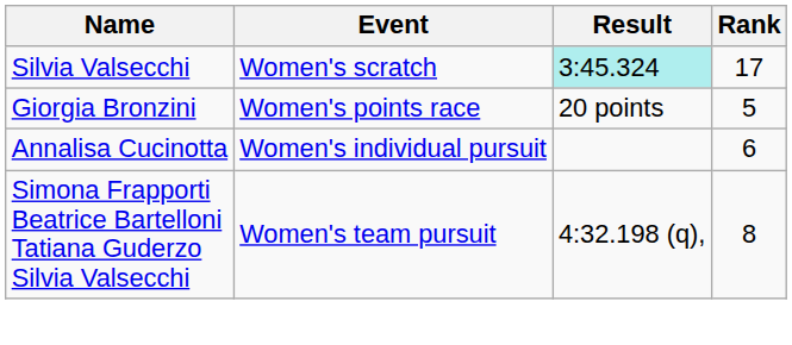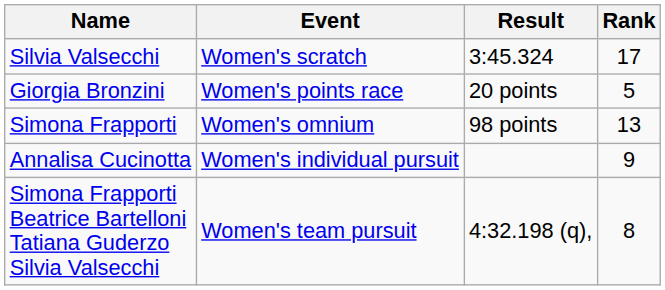Silvia Valsecchi | Result: paleturquoise background -> no background
+ row: Simona Frapporti | Women's omnium | 98 points | 13
Annalisa Cucinotta | Rank: 6 -> 9
